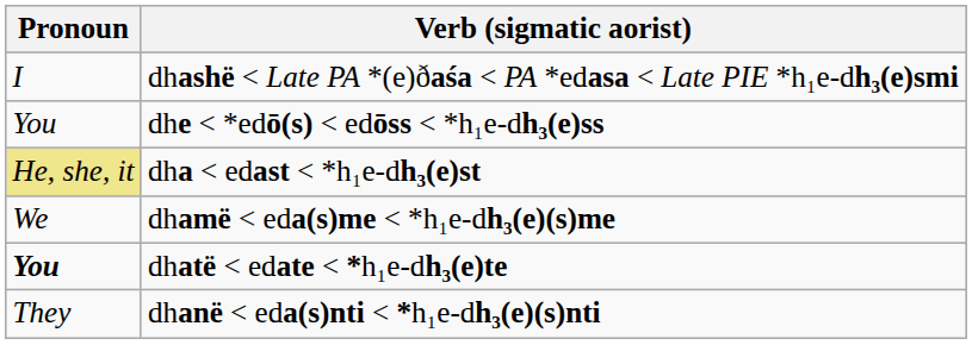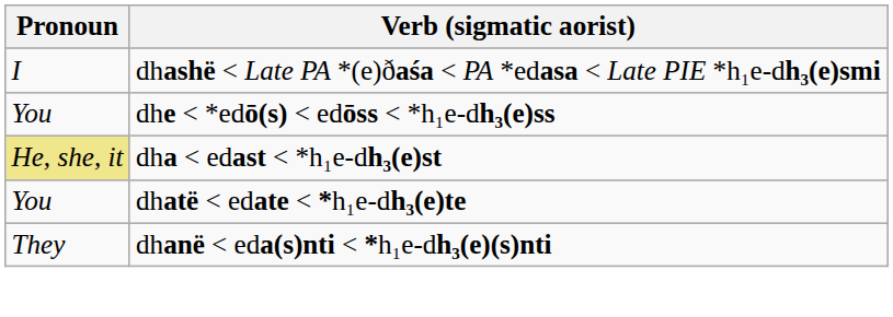- row: We | dhamë < eda(s)me < *h₁e-dh₃(e)(s)me
dhatë < edate < *h₁e-dh₃(e)te | Pronoun: bold -> normal
